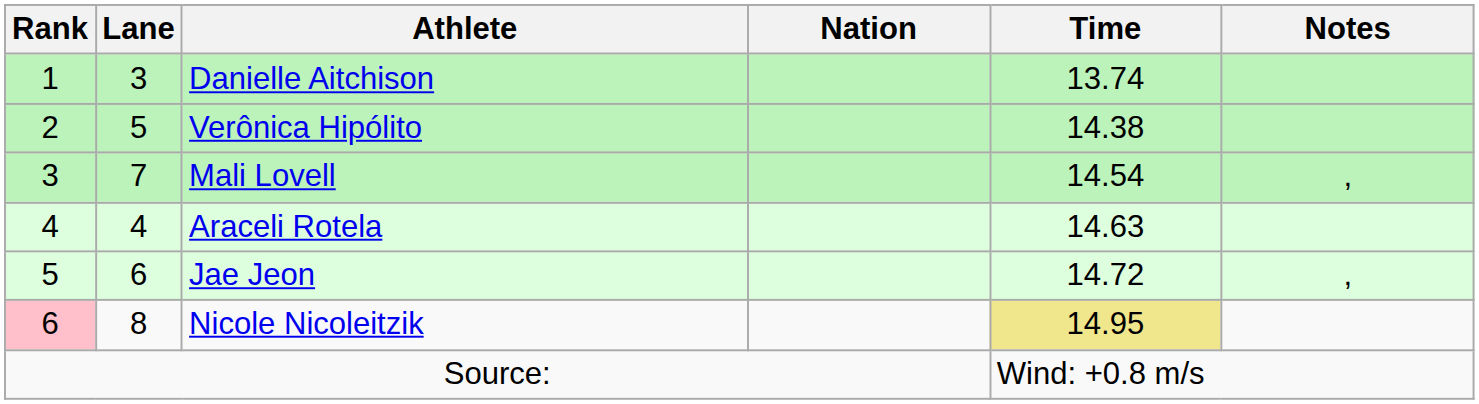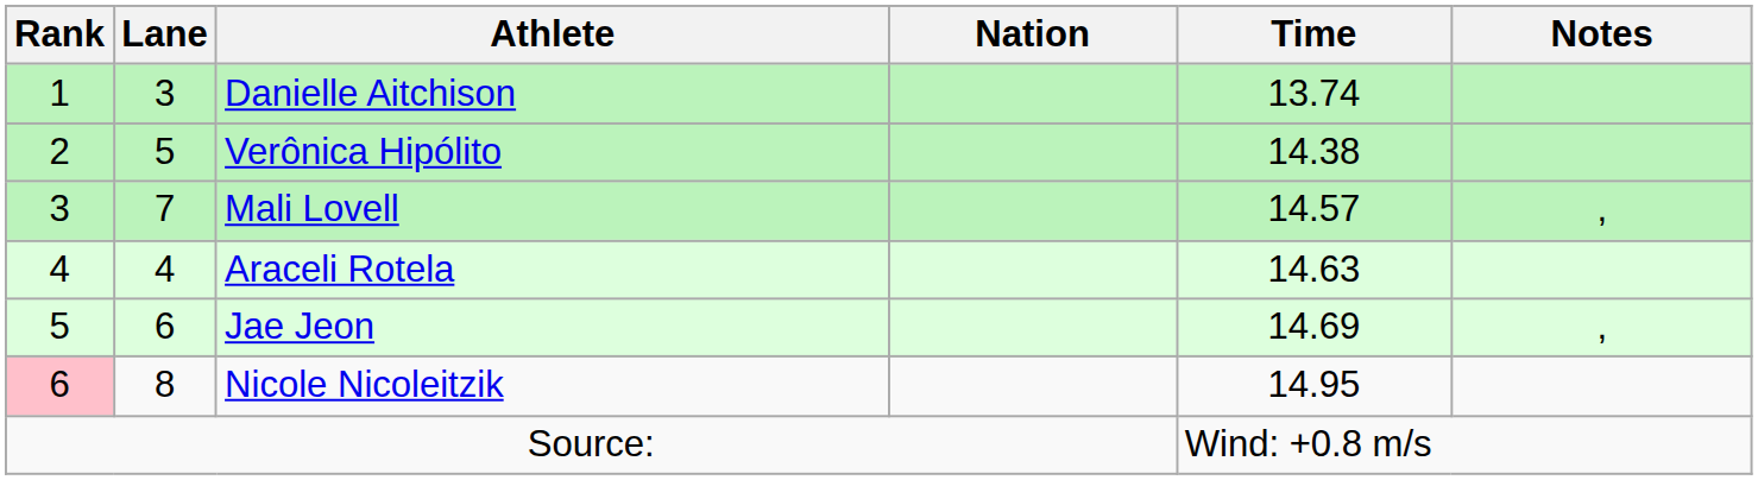Mali Lovell | Time: 14.54 -> 14.57
Jae Jeon | Time: 14.72 -> 14.69
Nicole Nicoleitzik | Time: khaki background -> no background
